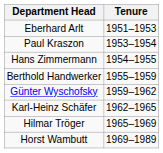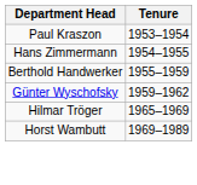- row: Eberhard Arlt | 1951–1953
- row: Karl-Heinz Schäfer | 1962–1965
